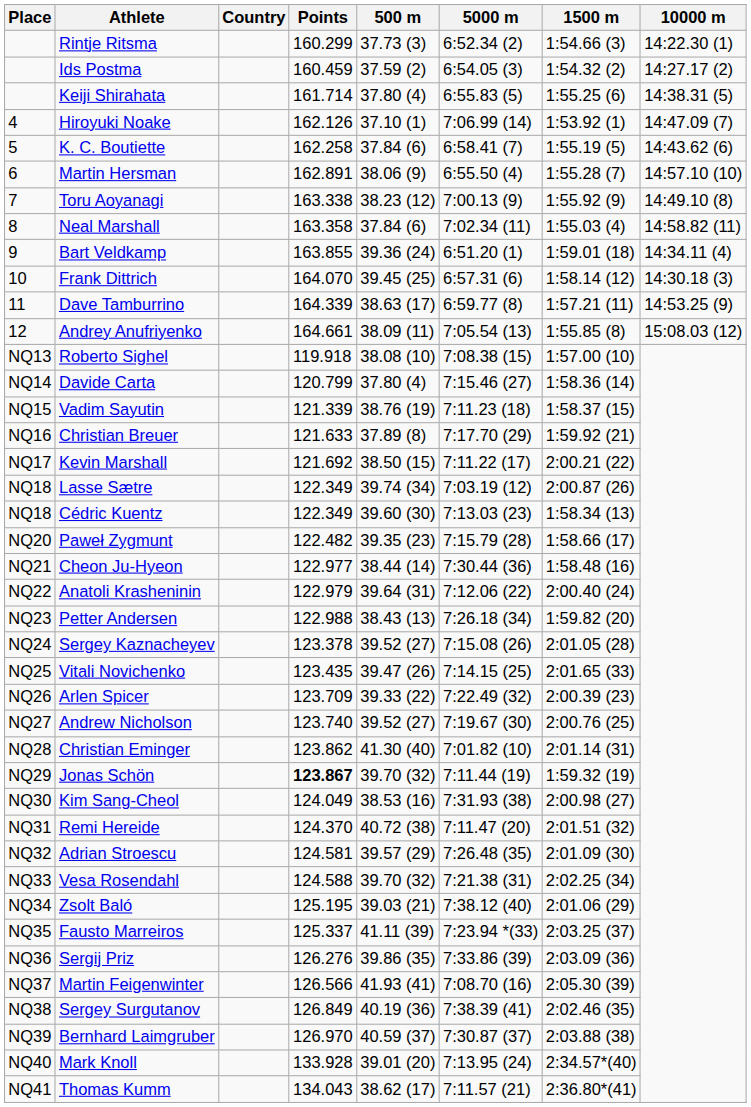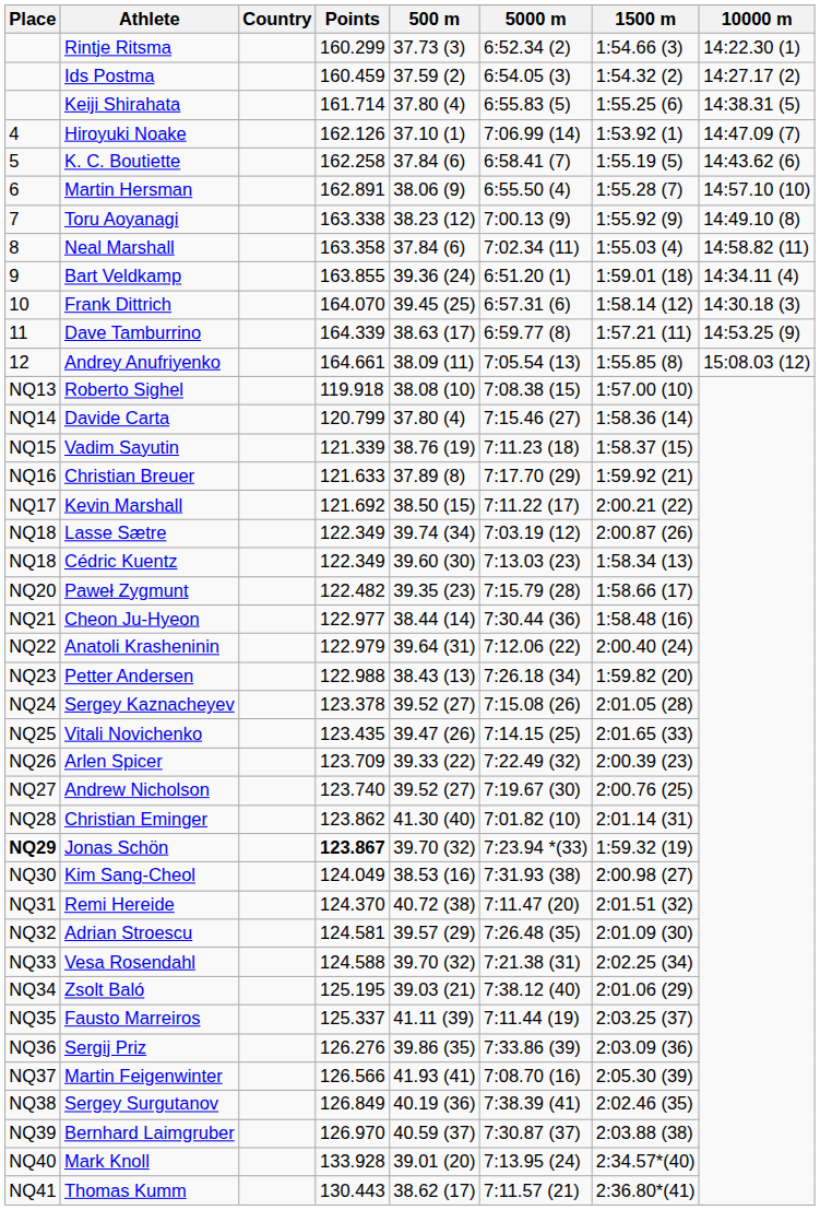Jonas Schön | Place: normal -> bold
Jonas Schön | 5000 m: 7:11.44 (19) -> 7:23.94 *(33)
Fausto Marreiros | 5000 m: 7:23.94 *(33) -> 7:11.44 (19)
Thomas Kumm | Points: 134.043 -> 130.443
